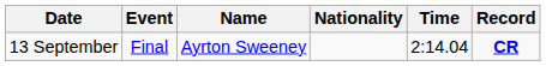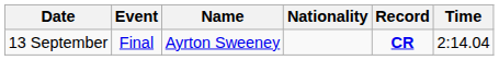columns swapped: Time <-> Record
